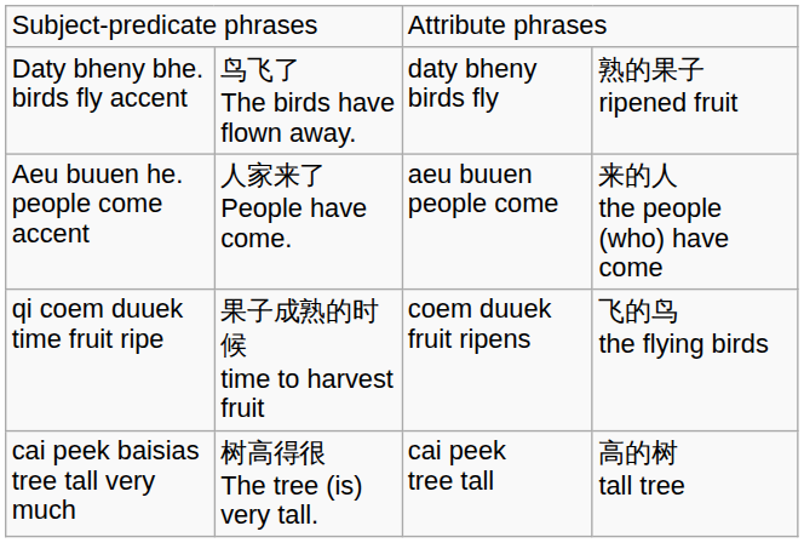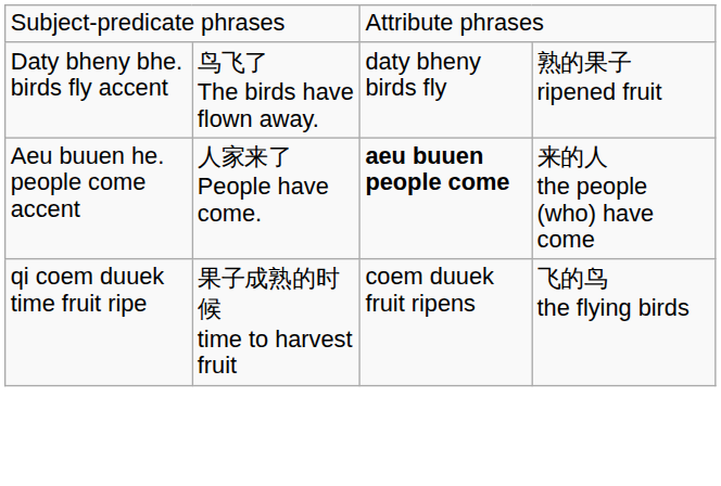Aeu buuen he. people come accent | column 3: normal -> bold
- row: cai peek baisias tree tall very much | 树高得很 The tree (is) very tall. | cai peek tree tall | 高的树 tall tree
